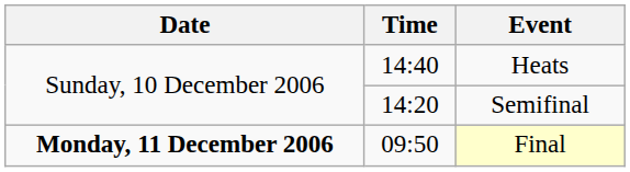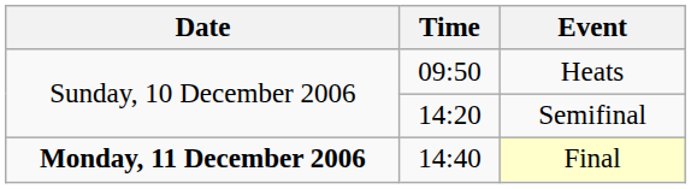Heats | Time: 14:40 -> 09:50
Final | Time: 09:50 -> 14:40
